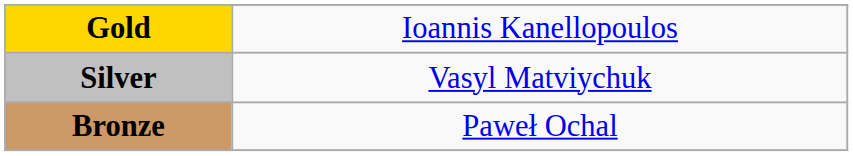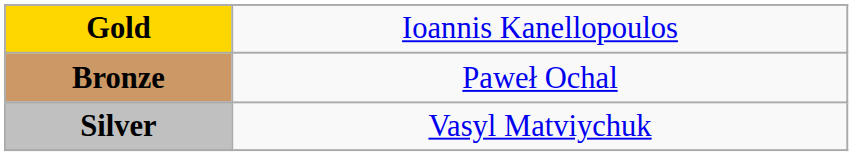rows swapped: Silver <-> Bronze
